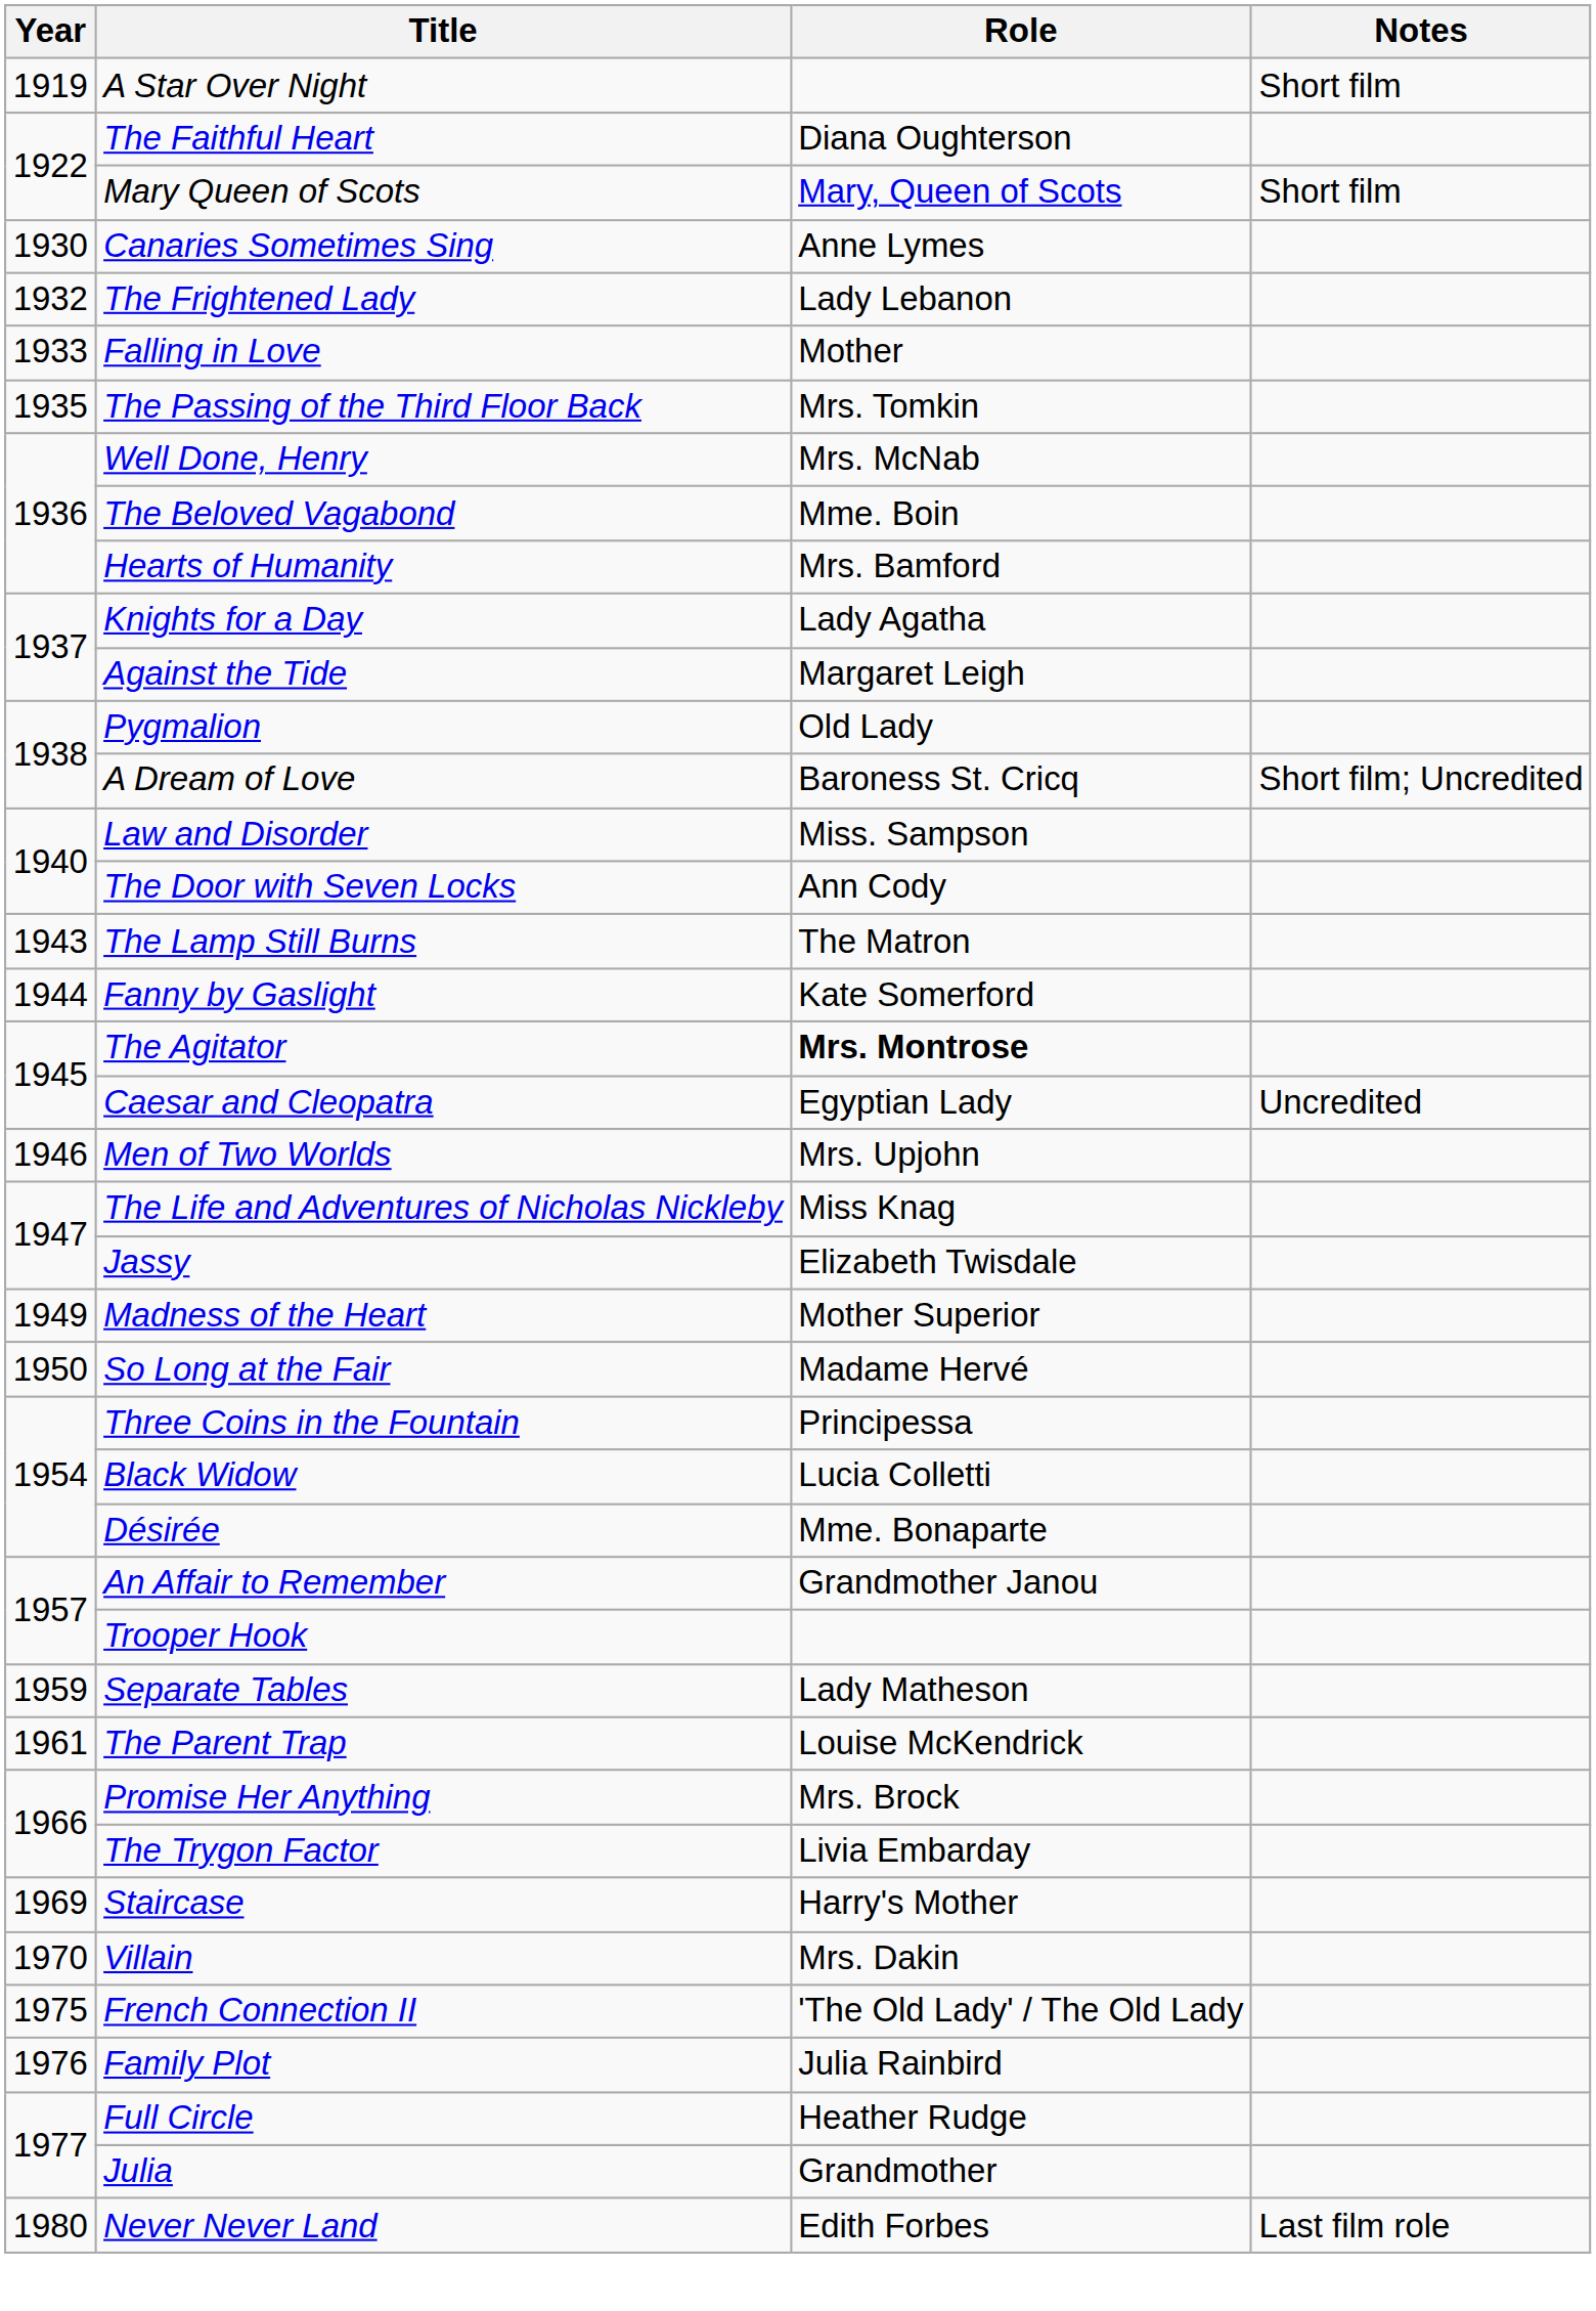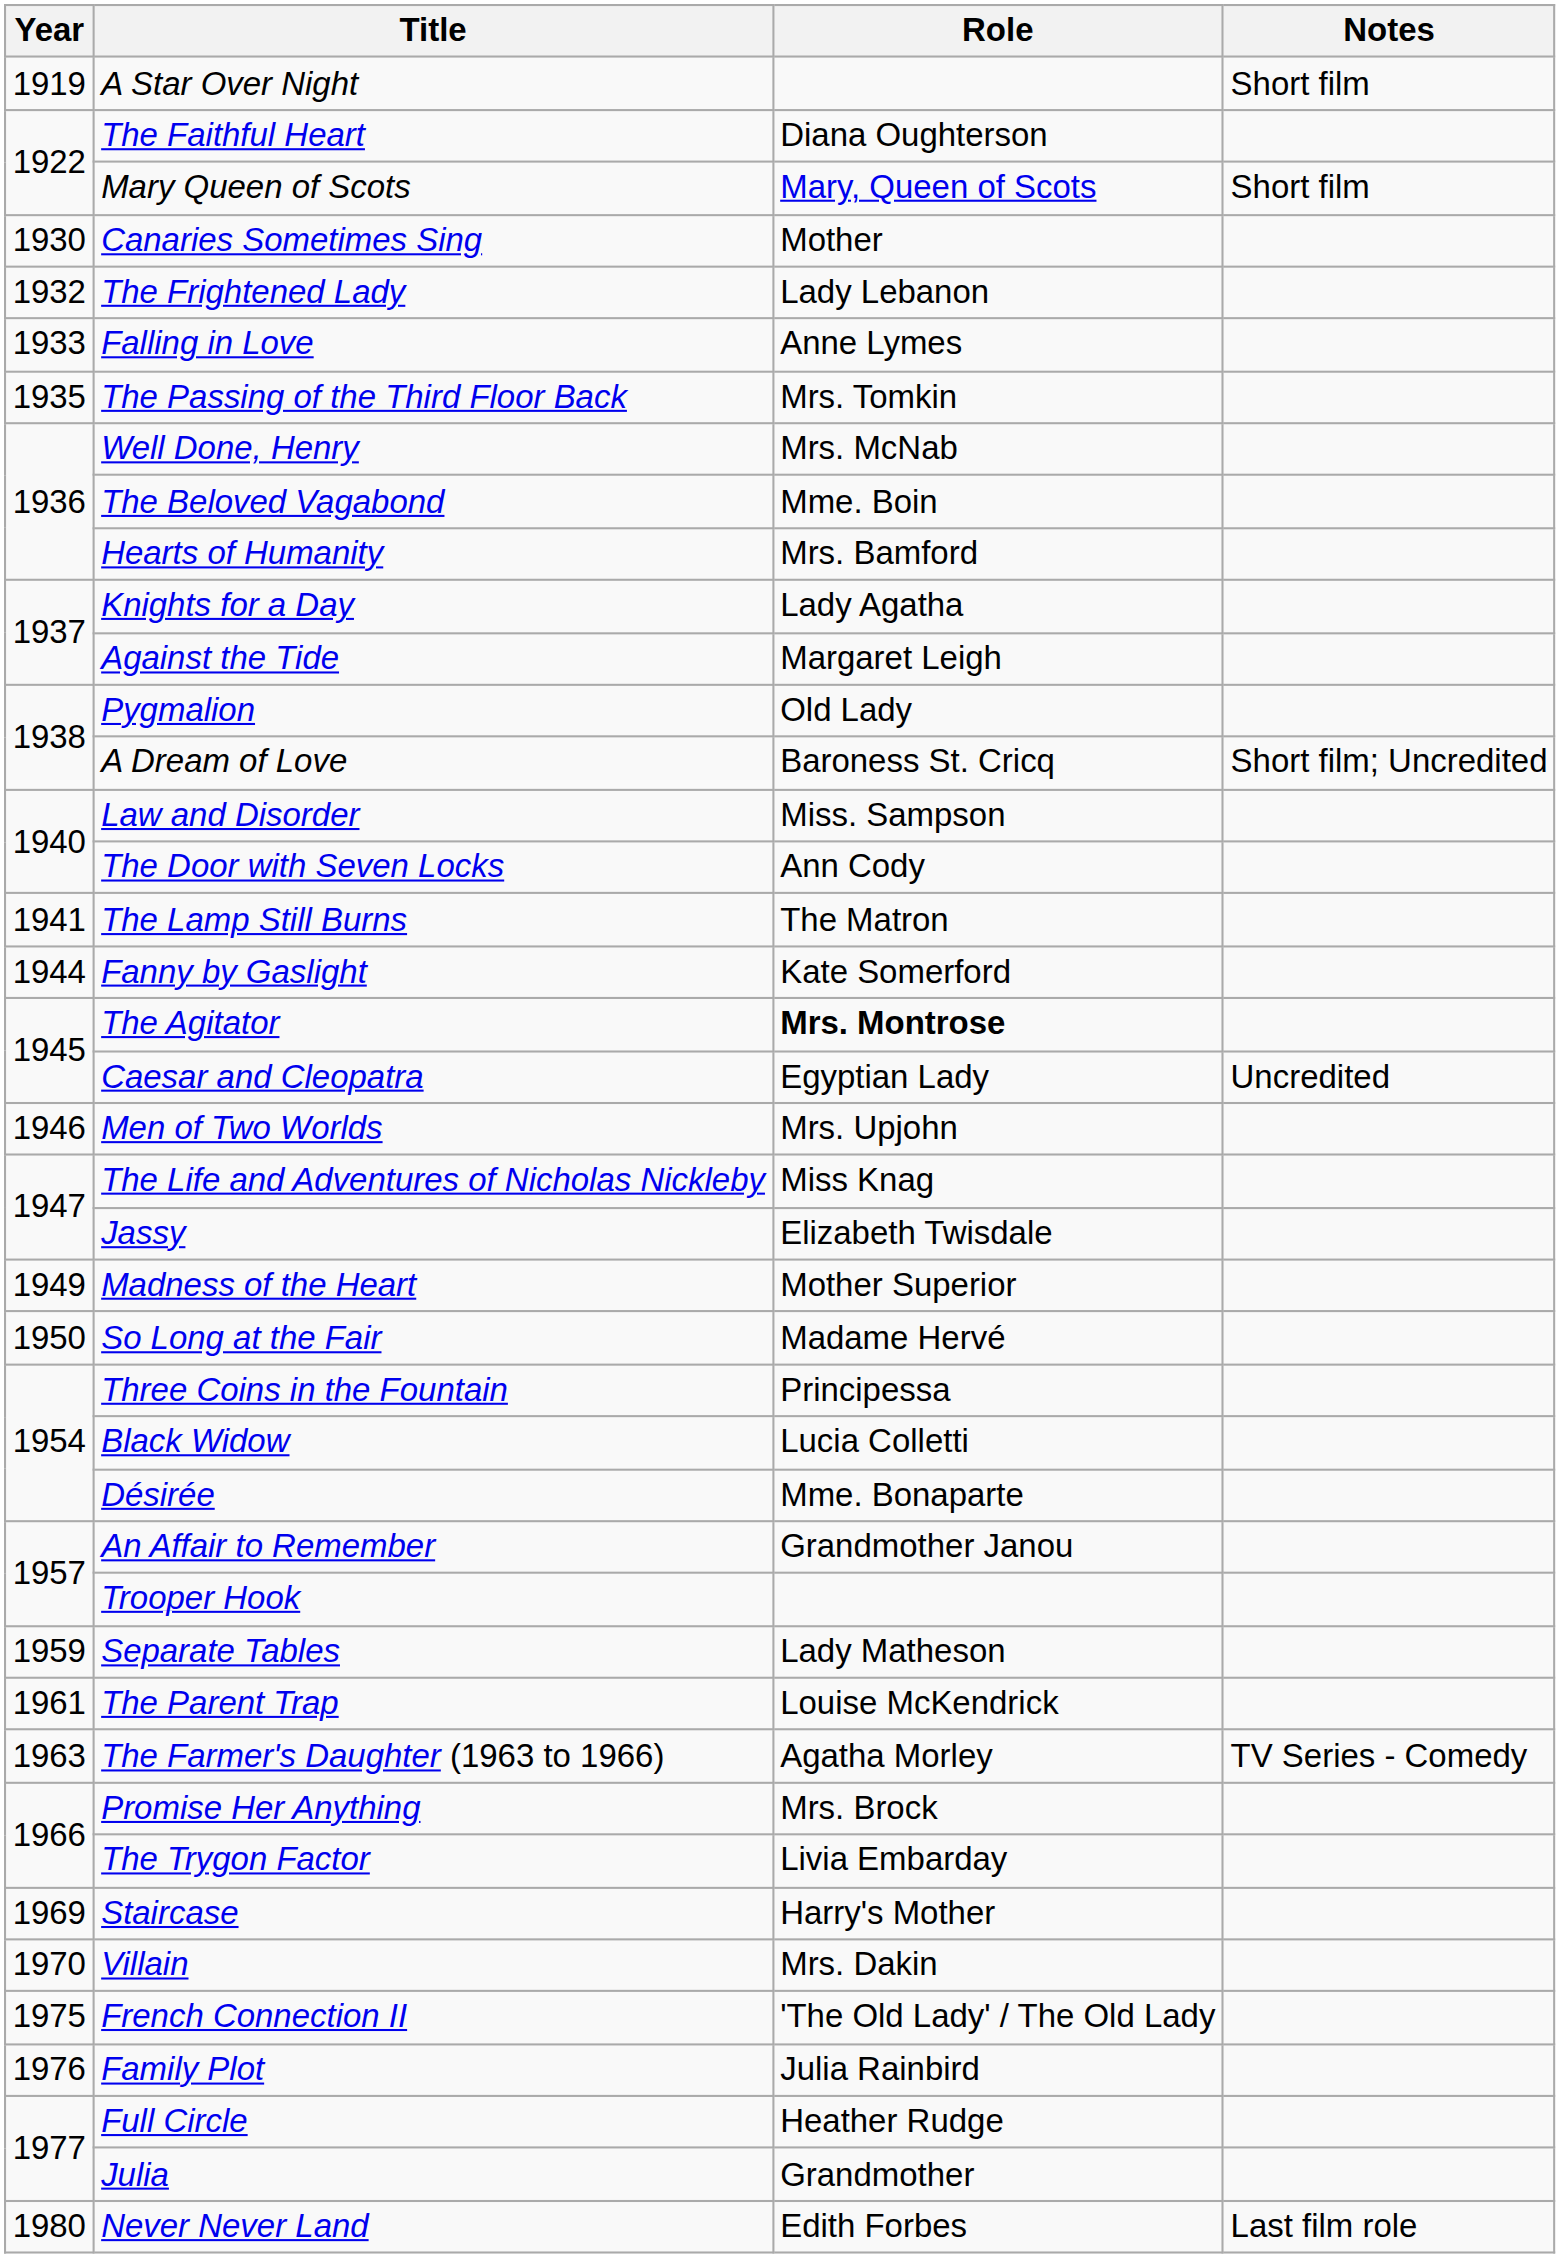Canaries Sometimes Sing | Role: Anne Lymes -> Mother
Falling in Love | Role: Mother -> Anne Lymes
The Lamp Still Burns | Year: 1943 -> 1941
+ row: 1963 | The Farmer's Daughter (1963 to 1966) | Agatha Morley | TV Series - Comedy
